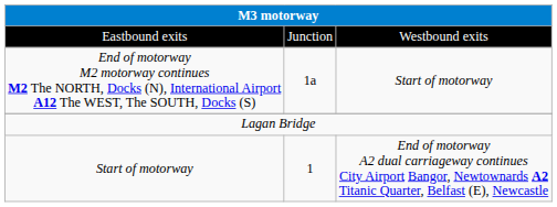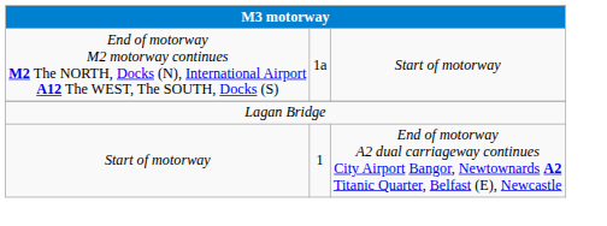- row: Eastbound exits | Junction | Westbound exits
